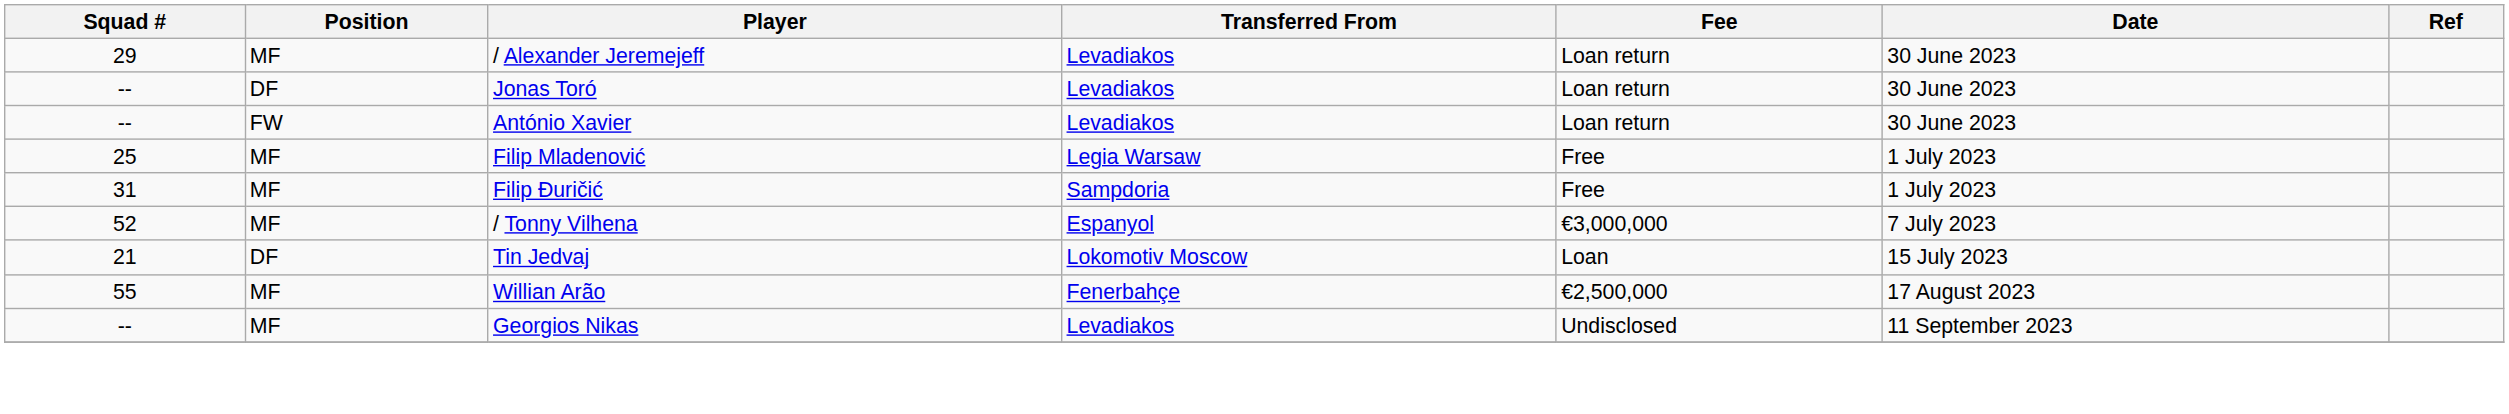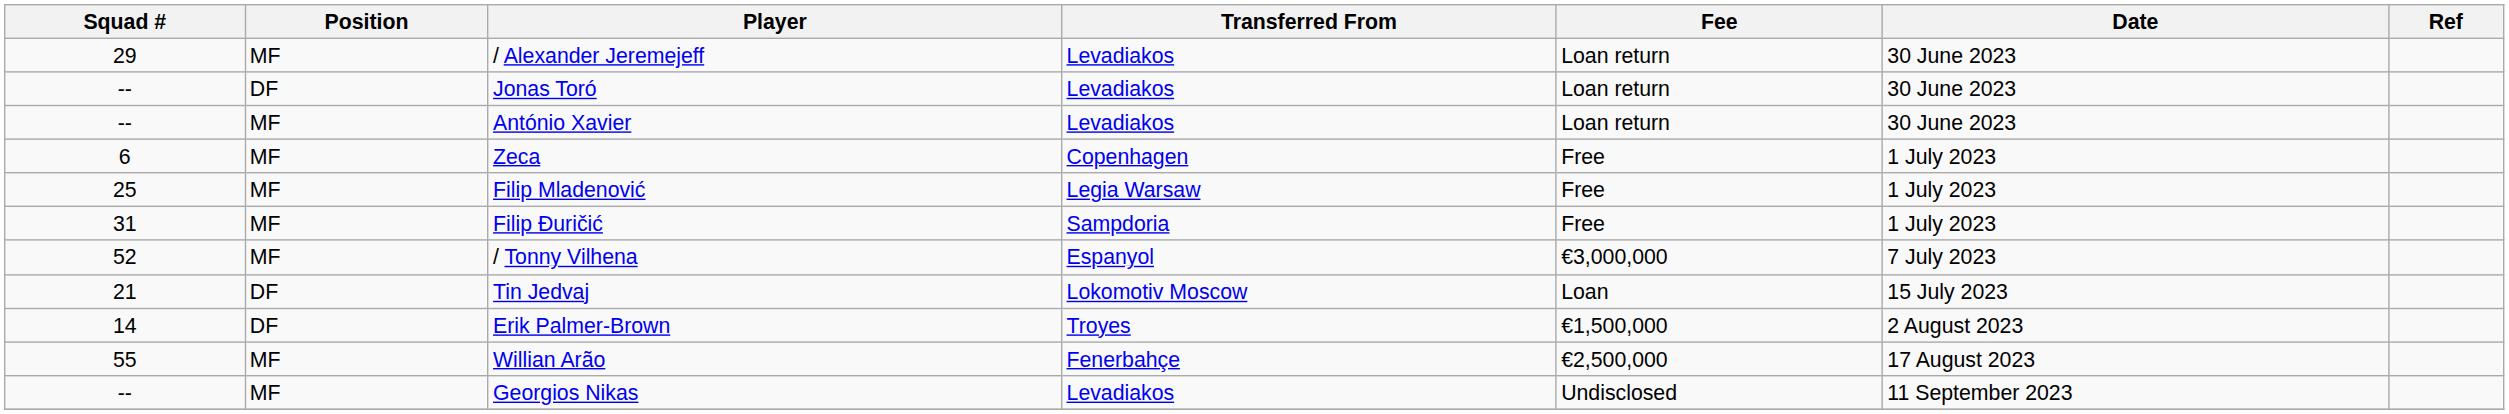António Xavier | Position: FW -> MF
+ row: 6 | MF | Zeca | Copenhagen | Free | 1 July 2023
+ row: 14 | DF | Erik Palmer-Brown | Troyes | €1,500,000 | 2 August 2023
